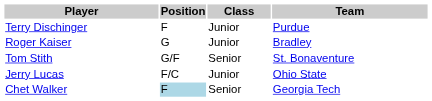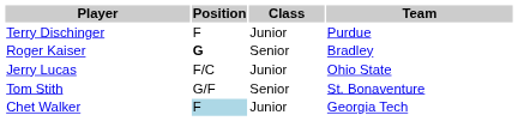Roger Kaiser | Position: normal -> bold
Roger Kaiser | Class: Junior -> Senior
rows swapped: Jerry Lucas <-> Tom Stith
Chet Walker | Class: Senior -> Junior
